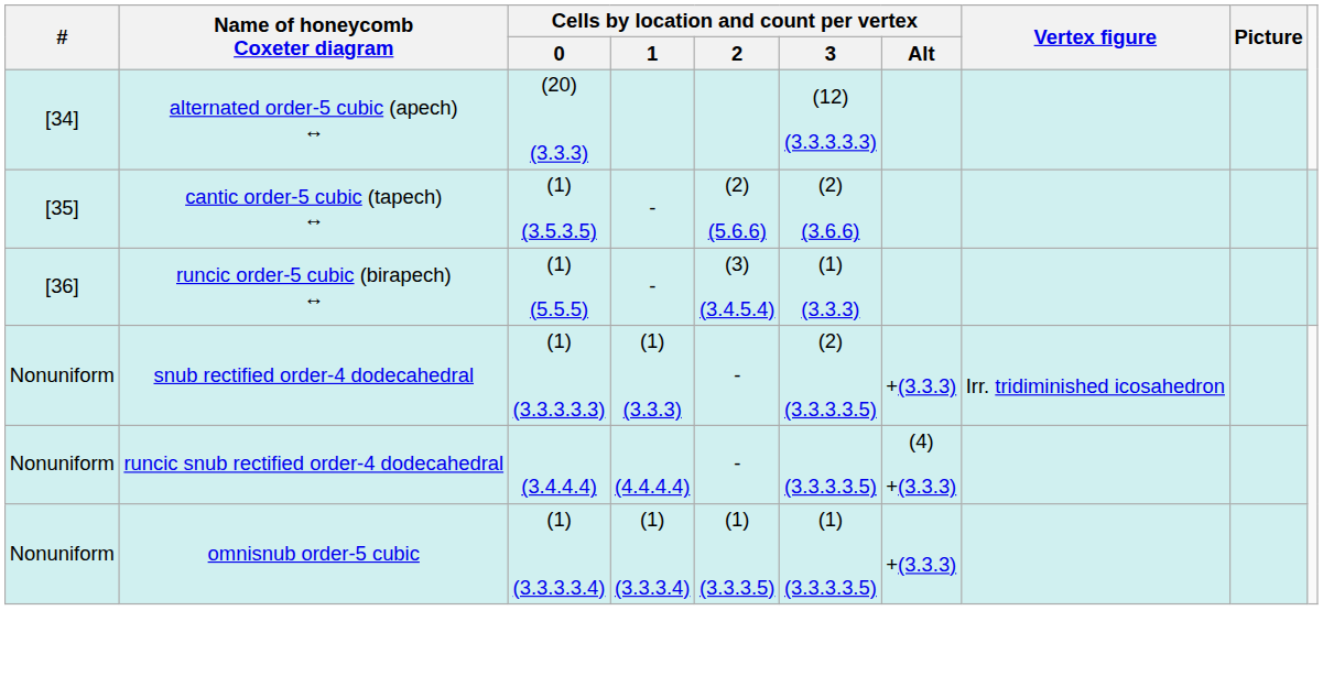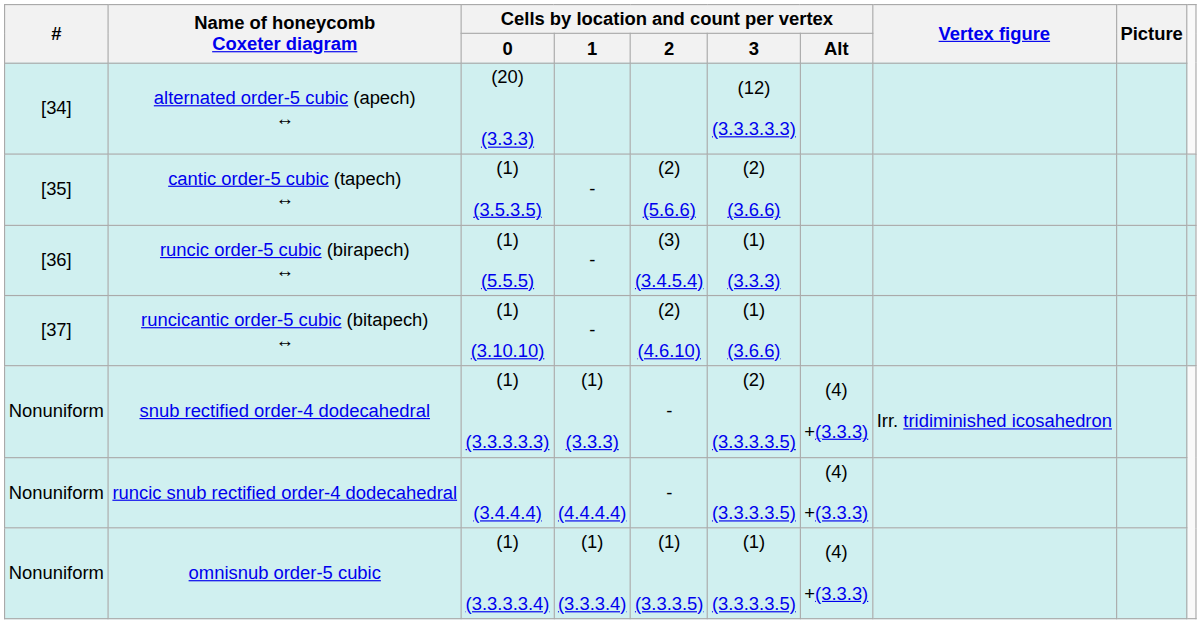+ row: [37] | runcicantic order-5 cubic (bitapech) ↔ | (1) (3.10.10) | - | (2) (4.6.10) | (1) (3.6.6)
snub rectified order-4 dodecahedral | Cells by location and count per vertex / Alt: +(3.3.3) -> (4) +(3.3.3)
omnisnub order-5 cubic | Cells by location and count per vertex / Alt: +(3.3.3) -> (4) +(3.3.3)
